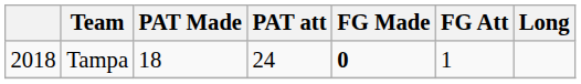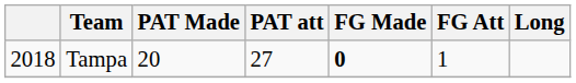Tampa | PAT Made: 18 -> 20
Tampa | PAT att: 24 -> 27
